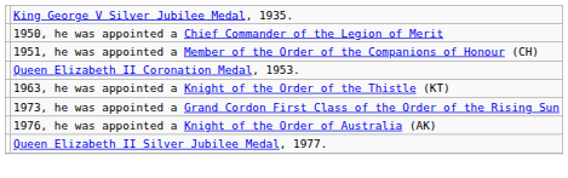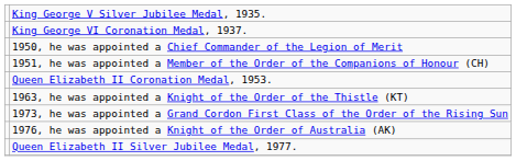+ row: King George VI Coronation Medal, 1937.
